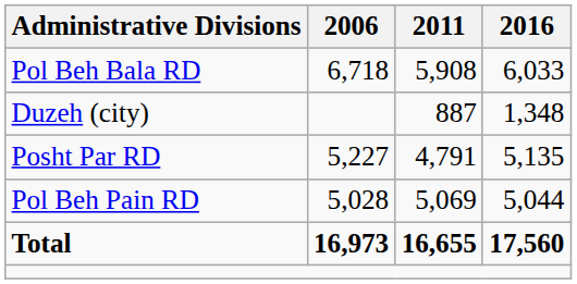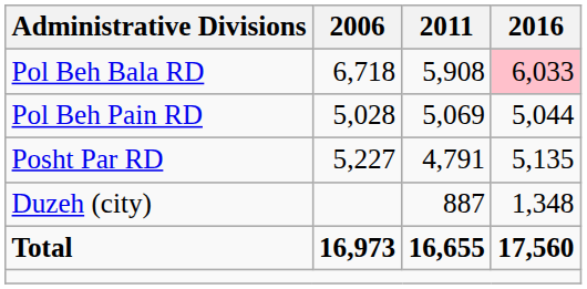Pol Beh Bala RD | 2016: no background -> pink background
rows swapped: Pol Beh Pain RD <-> Duzeh (city)
